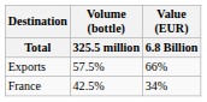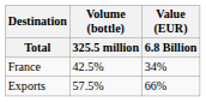rows swapped: France <-> Exports
